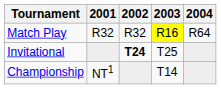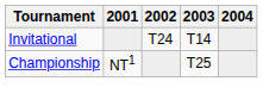- row: Match Play | R32 | R32 | R16 | R64
Invitational | 2002: bold -> normal
Invitational | 2003: T25 -> T14
Championship | 2003: T14 -> T25
